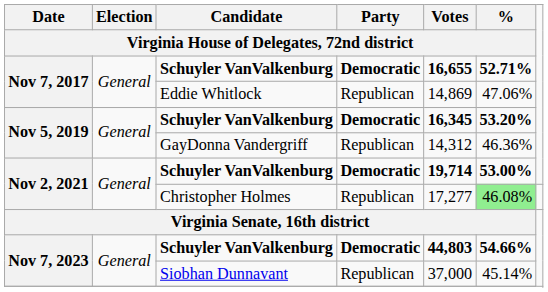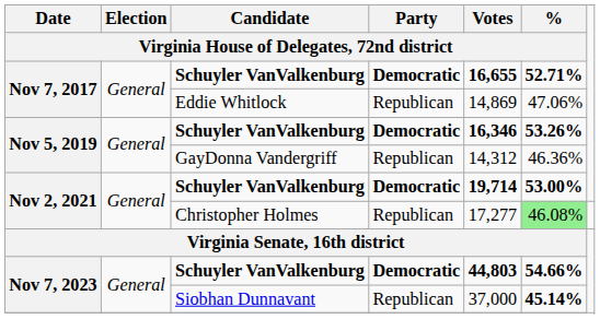Nov 5, 2019 / Schuyler VanValkenburg | Votes / Virginia House of Delegates, 72nd district: 16,345 -> 16,346
Nov 5, 2019 / Schuyler VanValkenburg | % / Virginia House of Delegates, 72nd district: 53.20% -> 53.26%
Siobhan Dunnavant | % / Virginia House of Delegates, 72nd district: normal -> bold
